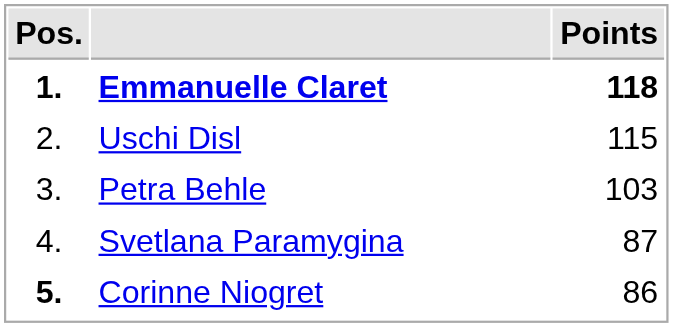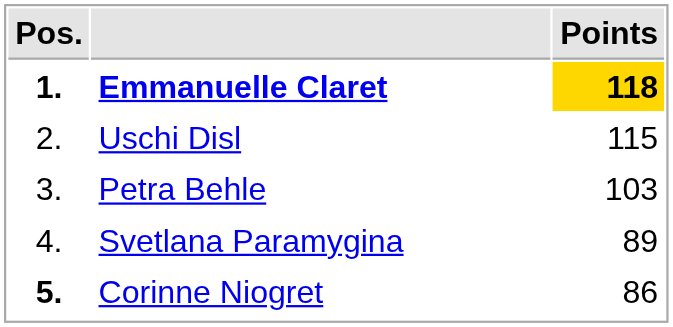Emmanuelle Claret | Points: no background -> gold background
Svetlana Paramygina | Points: 87 -> 89
